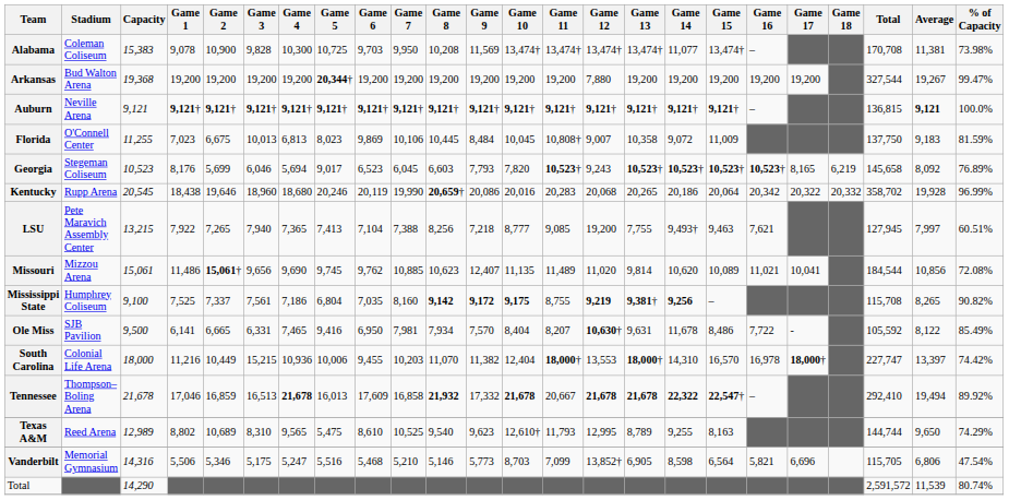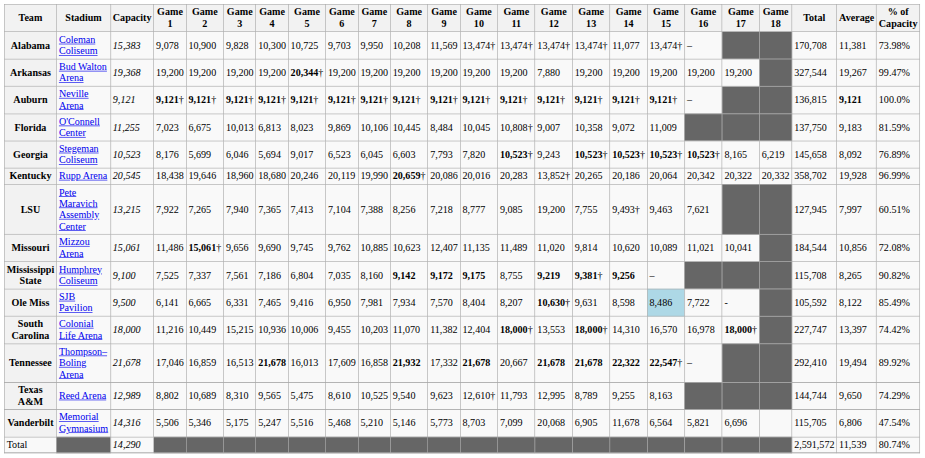Kentucky | Game 12: 20,068 -> 13,852†
Ole Miss | Game 14: 11,678 -> 8,598
Ole Miss | Game 15: no background -> lightblue background
Vanderbilt | Game 12: 13,852† -> 20,068
Vanderbilt | Game 14: 8,598 -> 11,678
